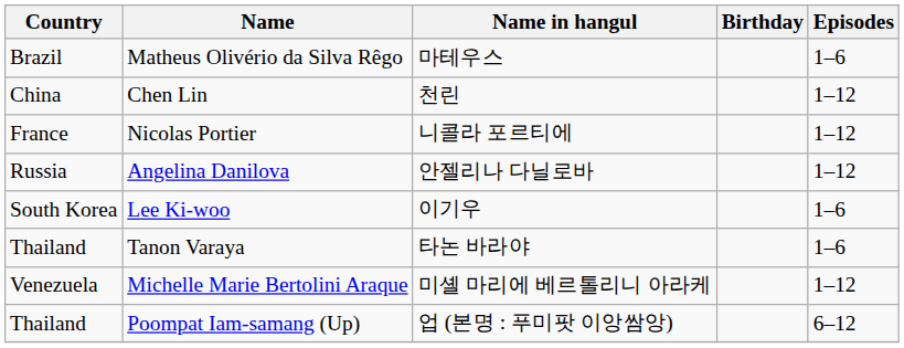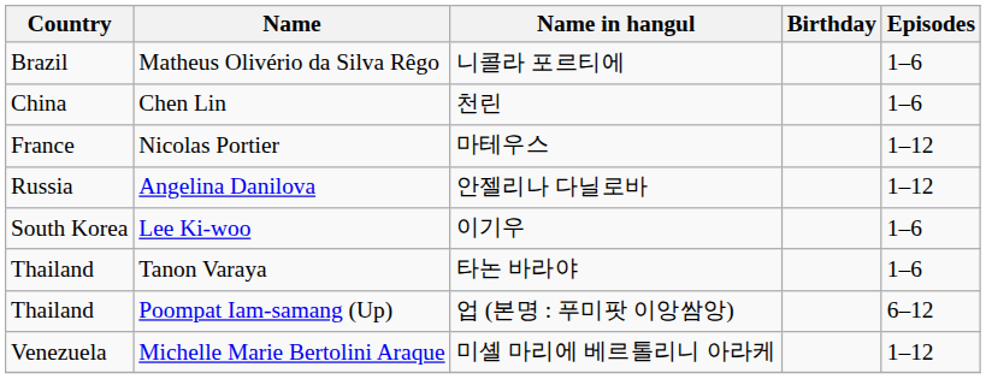Matheus Olivério da Silva Rêgo | Name in hangul: 마테우스 -> 니콜라 포르티에
Chen Lin | Episodes: 1–12 -> 1–6
Nicolas Portier | Name in hangul: 니콜라 포르티에 -> 마테우스
rows swapped: Michelle Marie Bertolini Araque <-> Poompat Iam-samang (Up)
